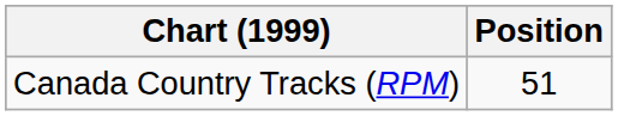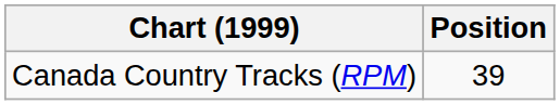Canada Country Tracks (RPM) | Position: 51 -> 39
